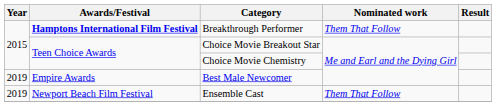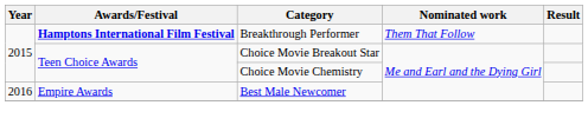Best Male Newcomer | Year: 2019 -> 2016
- row: 2019 | Newport Beach Film Festival | Ensemble Cast | Them That Follow
